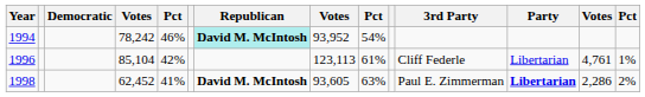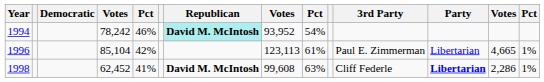1996 | 3rd Party: Cliff Federle -> Paul E. Zimmerman
1996 | column 13: 4,761 -> 4,665
1998 | column 8: 93,605 -> 99,608
1998 | 3rd Party: Paul E. Zimmerman -> Cliff Federle
1998 | column 14: 2% -> 1%
